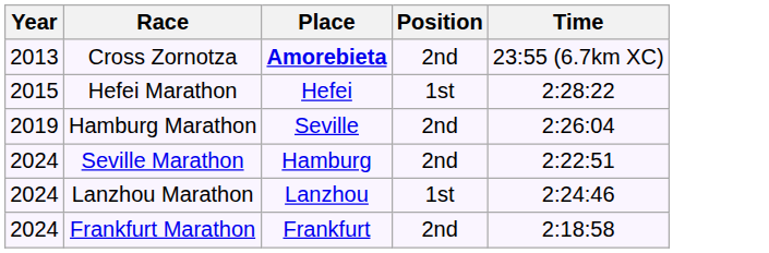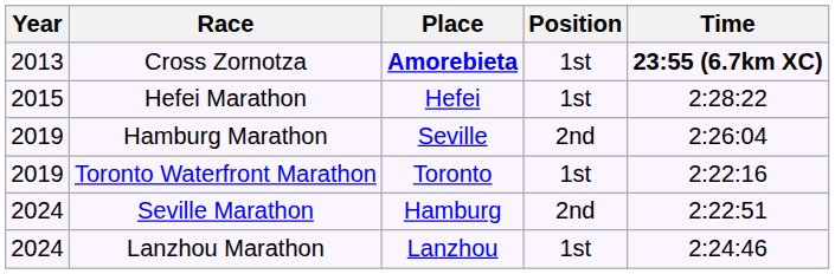Cross Zornotza | Position: 2nd -> 1st
Cross Zornotza | Time: normal -> bold
+ row: 2019 | Toronto Waterfront Marathon | Toronto | 1st | 2:22:16
- row: 2024 | Frankfurt Marathon | Frankfurt | 2nd | 2:18:58
